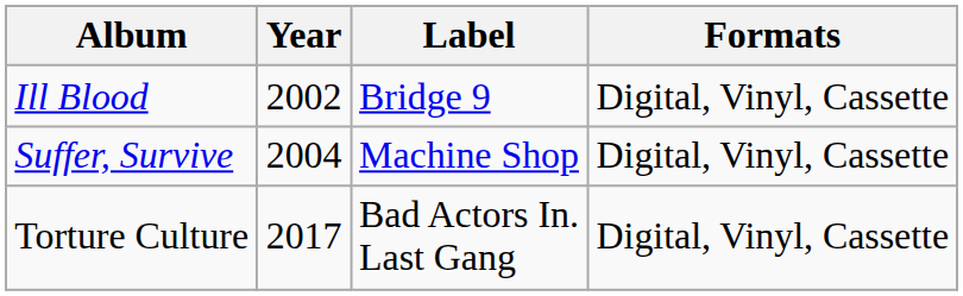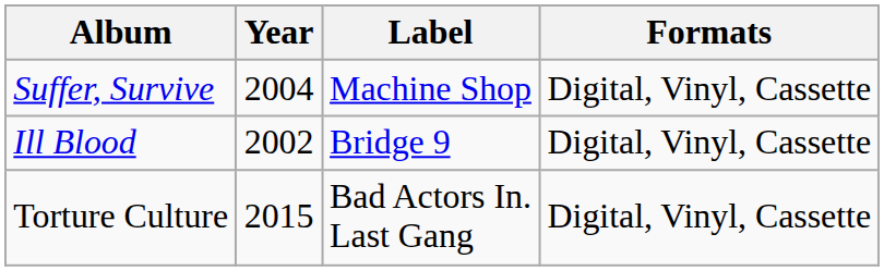rows swapped: Ill Blood <-> Suffer, Survive
Torture Culture | Year: 2017 -> 2015
